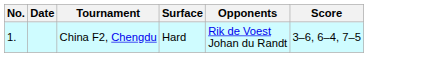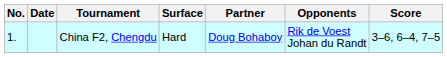+ column: Partner | Doug Bohaboy
